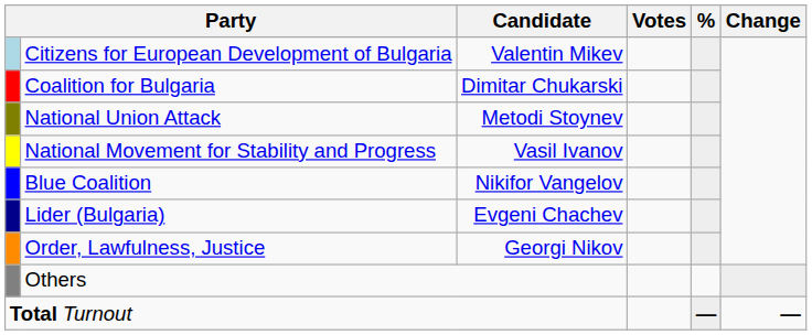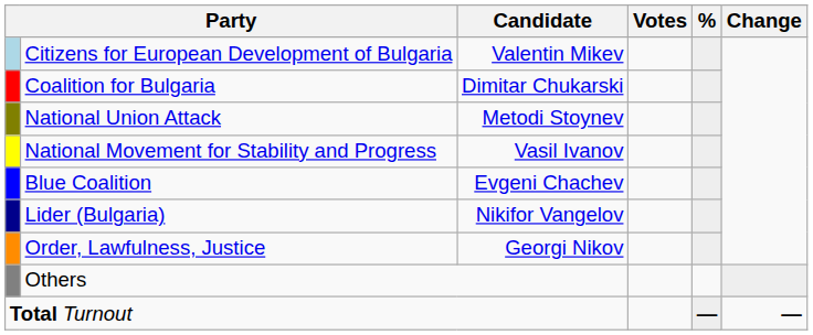Blue Coalition | Candidate: Nikifor Vangelov -> Evgeni Chachev
Lider (Bulgaria) | Candidate: Evgeni Chachev -> Nikifor Vangelov
